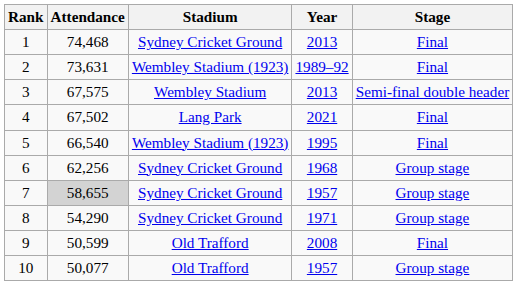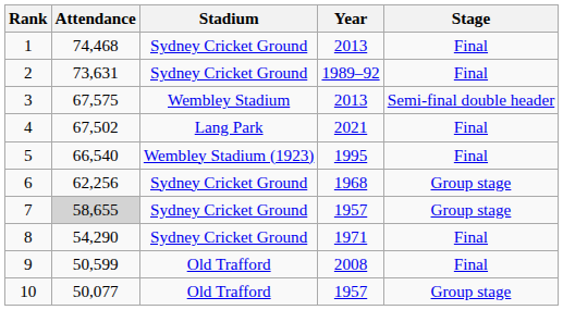2 | Stadium: Wembley Stadium (1923) -> Sydney Cricket Ground
8 | Stage: Group stage -> Final
